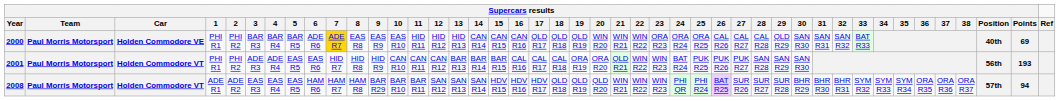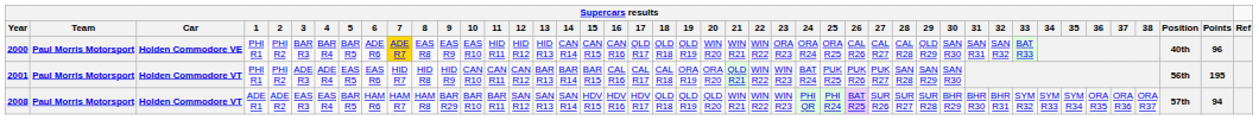2000 | Supercars results / Points: 69 -> 96
2001 | Supercars results / Points: 193 -> 195
2008 | Supercars results / 5: EAS R5 -> BAR R5
